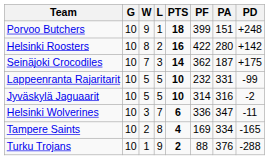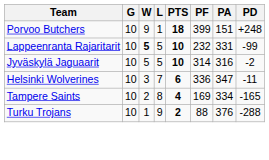- row: Helsinki Roosters | 10 | 8 | 2 | 16 | 422 | 280 | +142
- row: Seinäjoki Crocodiles | 10 | 7 | 3 | 14 | 362 | 187 | +175
Lappeenranta Rajaritarit | W: normal -> bold
